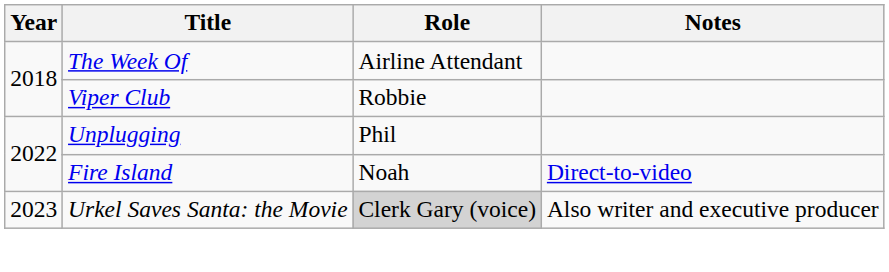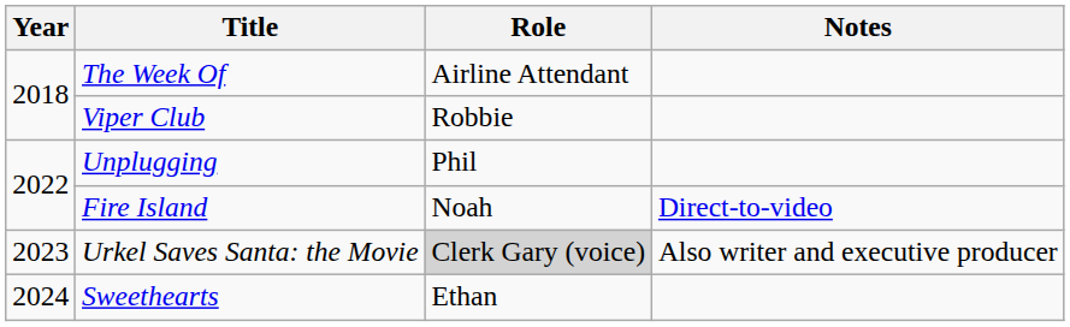+ row: 2024 | Sweethearts | Ethan
